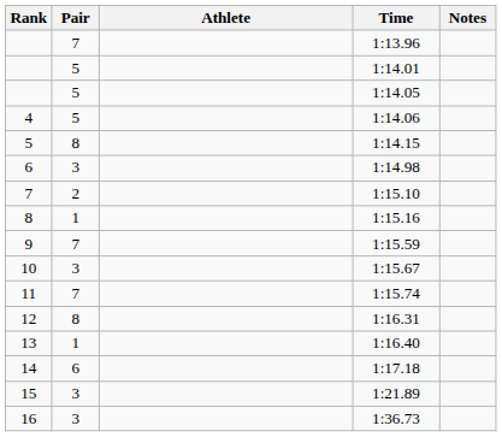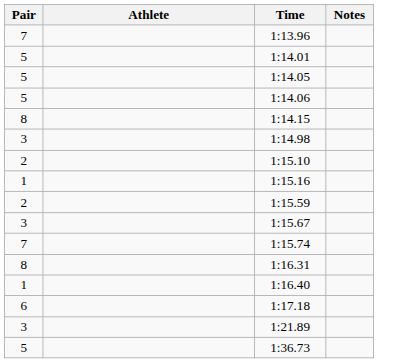- column: Rank | 4 | 5 | 6 | 7 | 8 | 9 | 10 | 11 | 12 | 13 | 14 | 15 | 16
1:15.59 | Pair: 7 -> 2
1:36.73 | Pair: 3 -> 5
